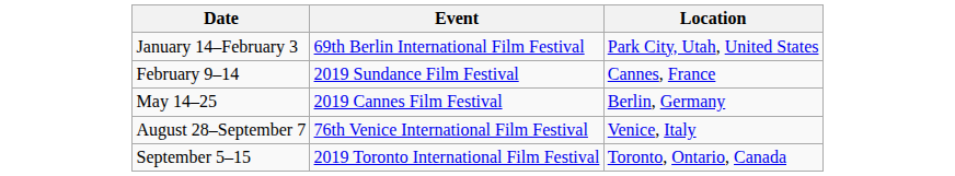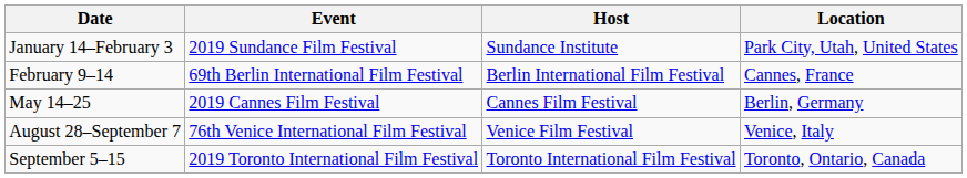+ column: Host | Sundance Institute | Berlin International Film Festival | Cannes Film Festival | Venice Film Festival | Toronto International Film Festival
January 14–February 3 | Event: 69th Berlin International Film Festival -> 2019 Sundance Film Festival
February 9–14 | Event: 2019 Sundance Film Festival -> 69th Berlin International Film Festival
